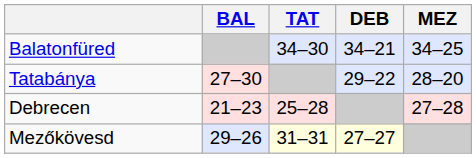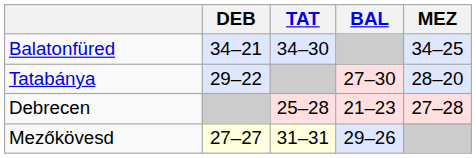columns swapped: BAL <-> DEB
